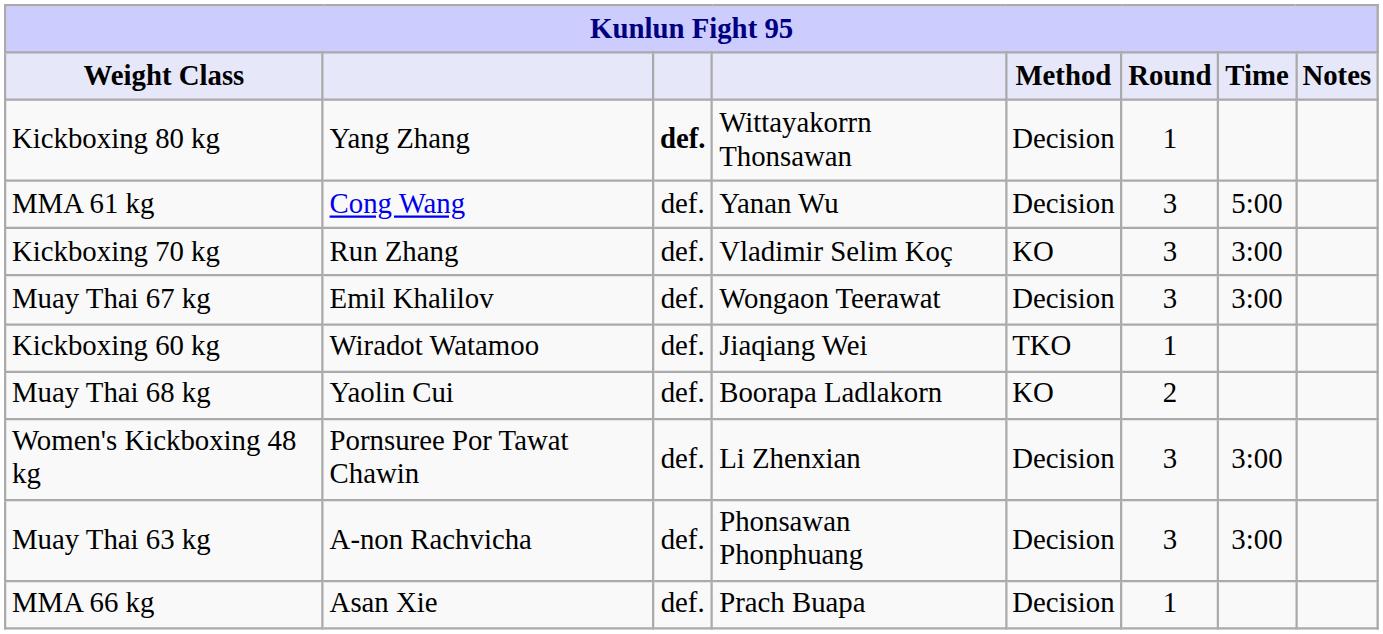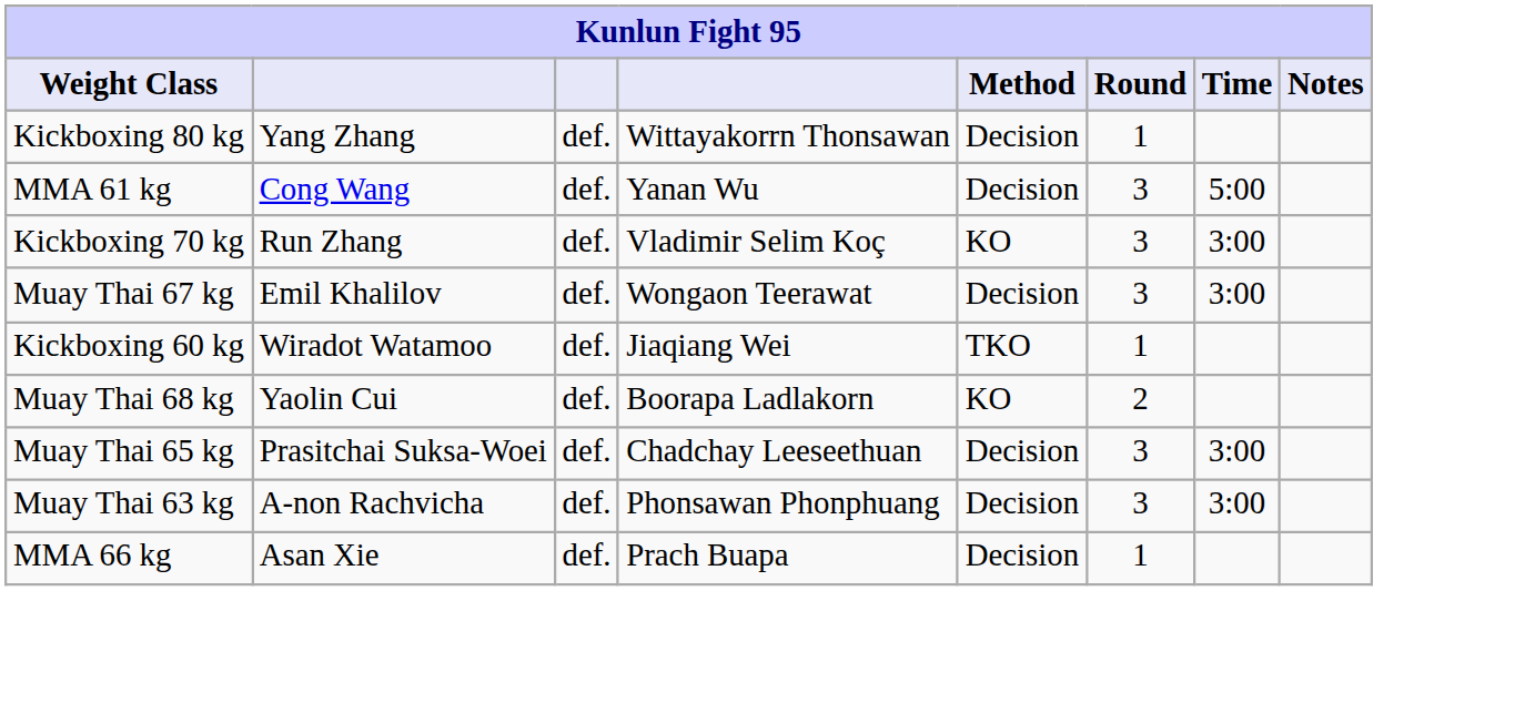Kickboxing 80 kg | column 3: bold -> normal
+ row: Muay Thai 65 kg | Prasitchai Suksa-Woei | def. | Chadchay Leeseethuan | Decision | 3 | 3:00
- row: Women's Kickboxing 48 kg | Pornsuree Por Tawat Chawin | def. | Li Zhenxian | Decision | 3 | 3:00
